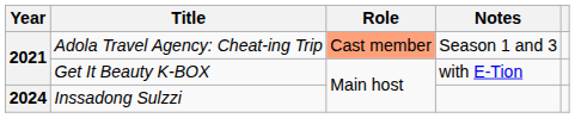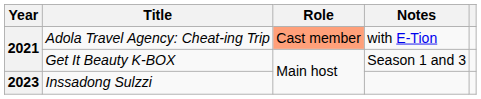Adola Travel Agency: Cheat-ing Trip | Notes: Season 1 and 3 -> with E-Tion
Get It Beauty K-BOX | Notes: with E-Tion -> Season 1 and 3
Inssadong Sulzzi | Year: 2024 -> 2023
